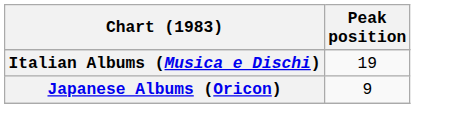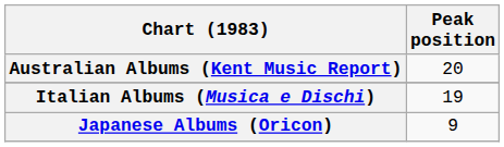+ row: Australian Albums (Kent Music Report) | 20
